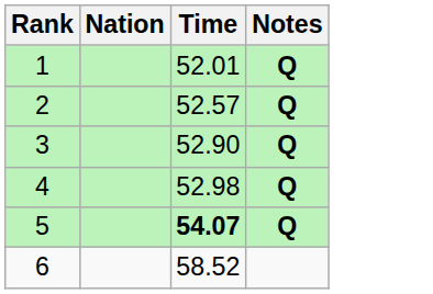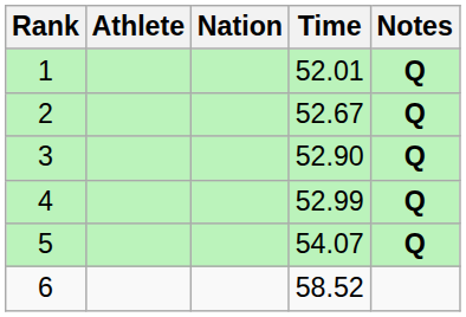+ column: Athlete
2 | Time: 52.57 -> 52.67
4 | Time: 52.98 -> 52.99
5 | Time: bold -> normal
